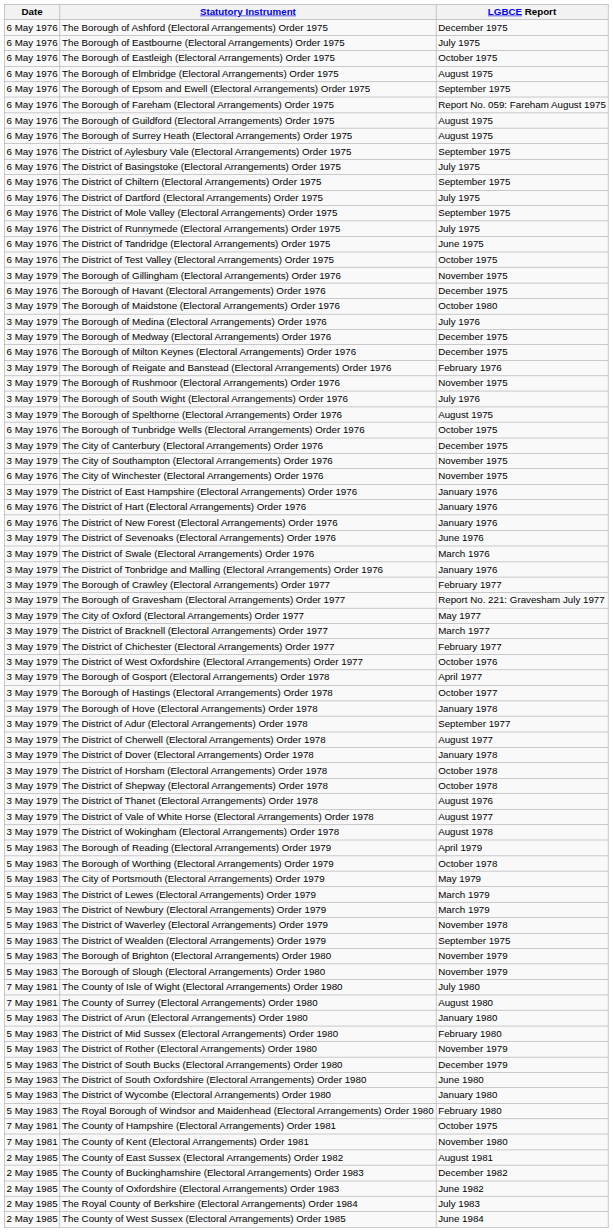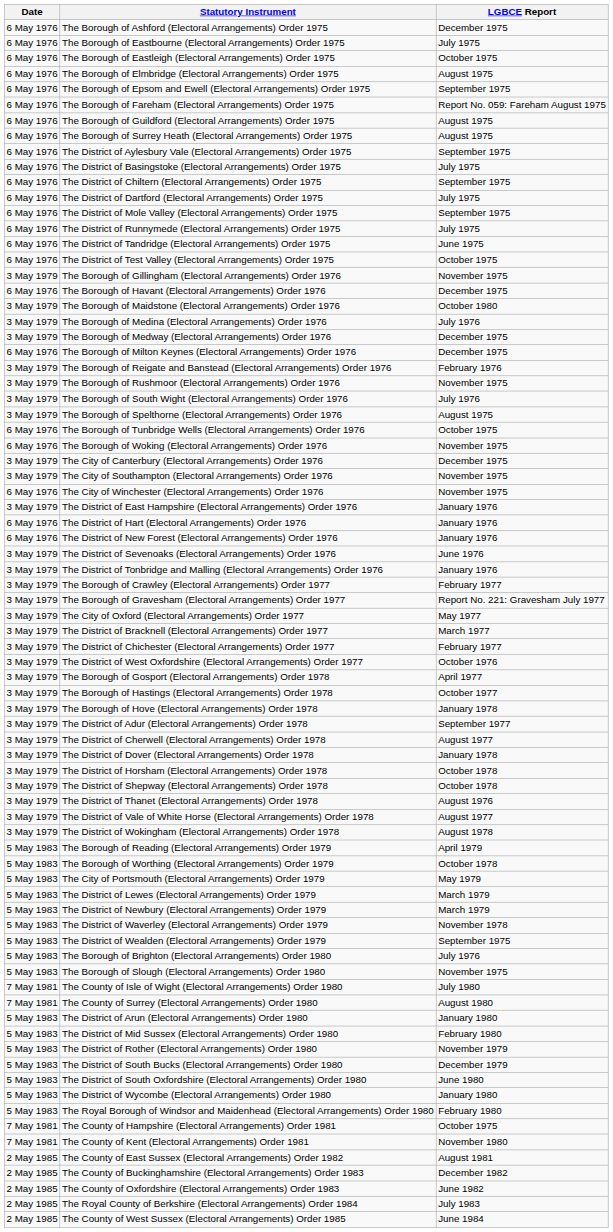+ row: 6 May 1976 | The Borough of Woking (Electoral Arrangements) Order 1976 | November 1975
- row: 3 May 1979 | The District of Swale (Electoral Arrangements) Order 1976 | March 1976
The Borough of Brighton (Electoral Arrangements) Order 1980 | LGBCE Report: November 1979 -> July 1976
The Borough of Slough (Electoral Arrangements) Order 1980 | LGBCE Report: November 1979 -> November 1975
